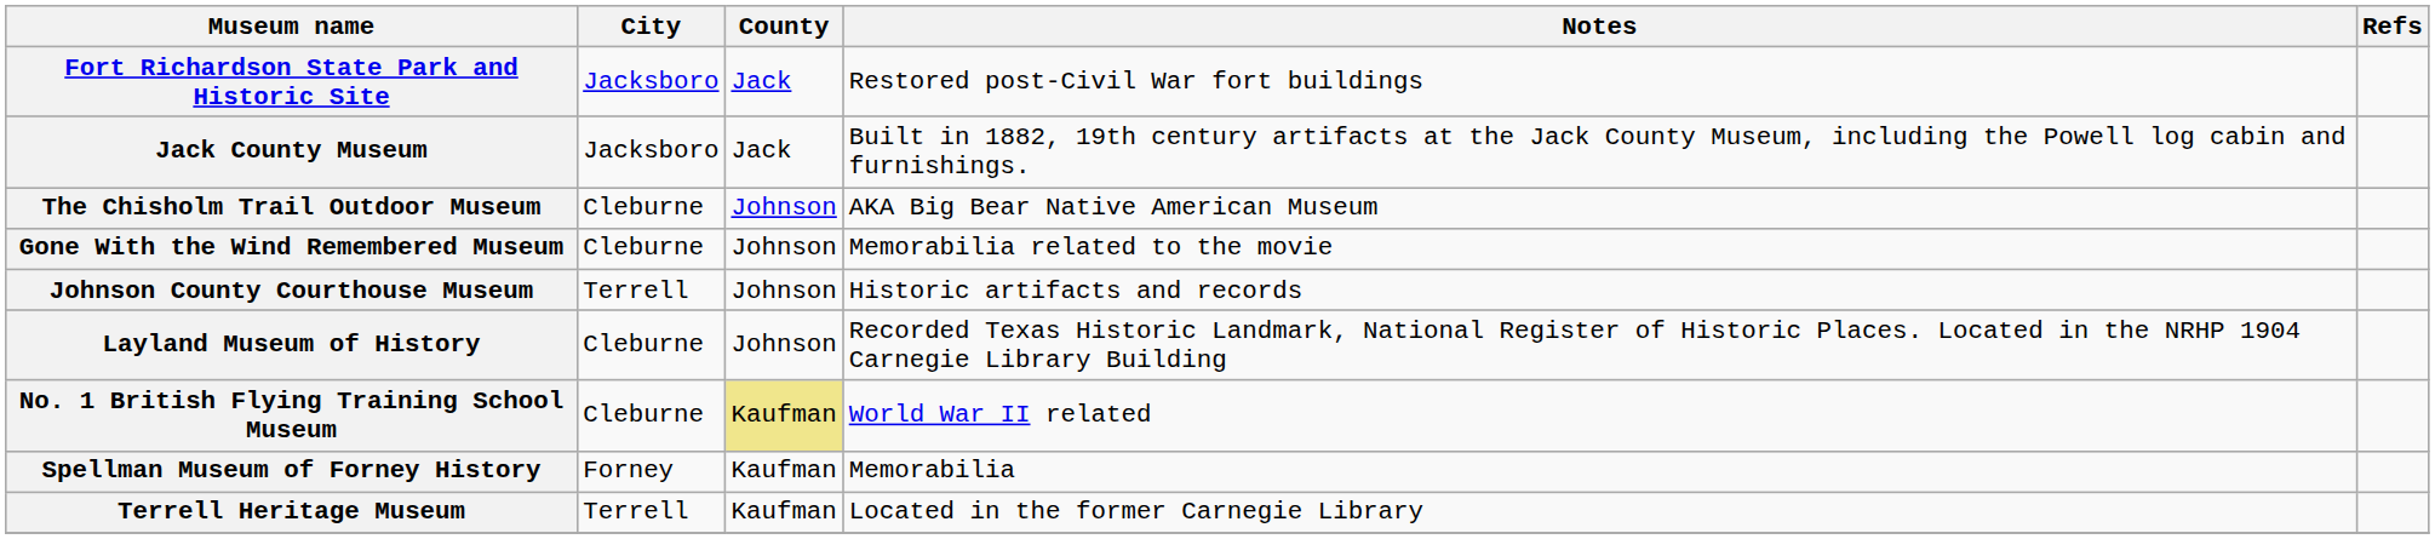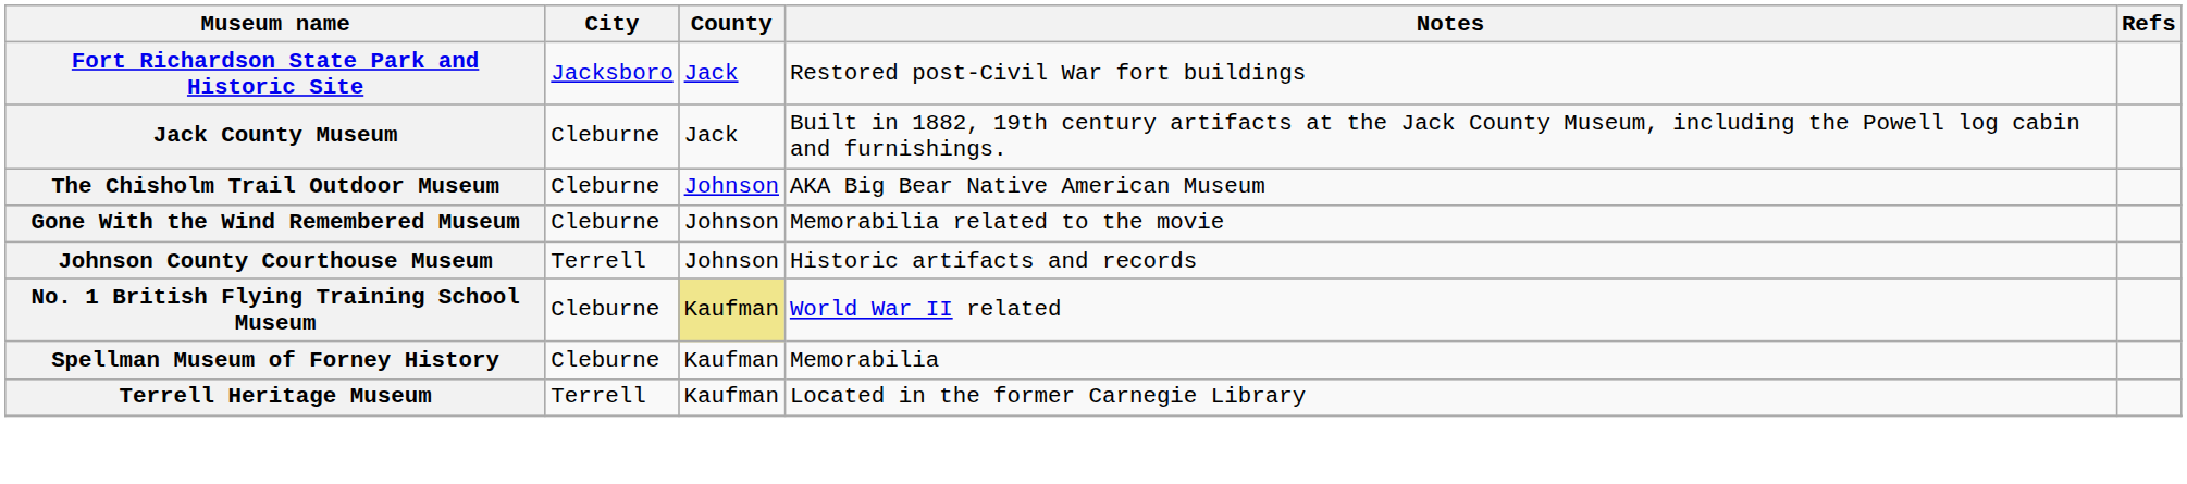Jack County Museum | City: Jacksboro -> Cleburne
- row: Layland Museum of History | Cleburne | Johnson | Recorded Texas Historic Landmark, National Register of Historic Places. Located in the NRHP 1904 Carnegie Library Building
Spellman Museum of Forney History | City: Forney -> Cleburne
